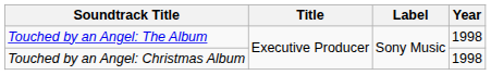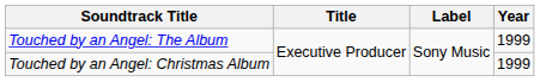Touched by an Angel: The Album | Year: 1998 -> 1999
Touched by an Angel: Christmas Album | Year: 1998 -> 1999
